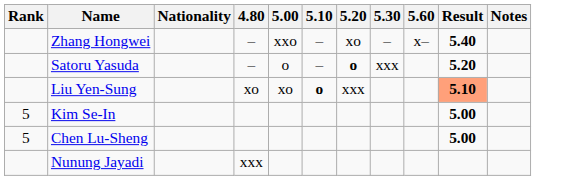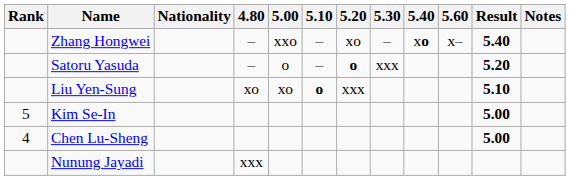+ column: 5.40 | xo
Liu Yen-Sung | Result: lightsalmon background -> no background
Chen Lu-Sheng | Rank: 5 -> 4
